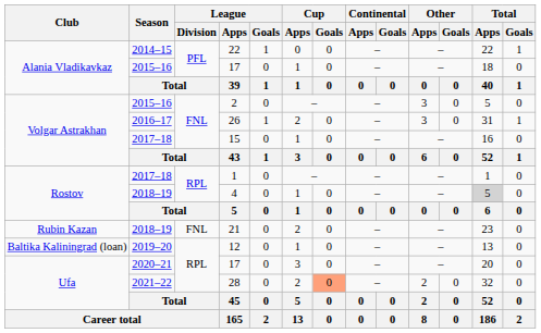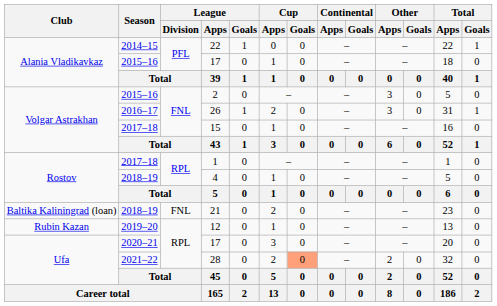4 | Total / Apps: lightgrey background -> no background
21 | Club: Rubin Kazan -> Baltika Kaliningrad (loan)
12 | Club: Baltika Kaliningrad (loan) -> Rubin Kazan
